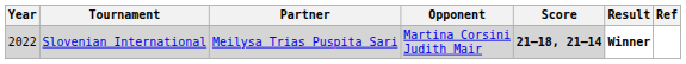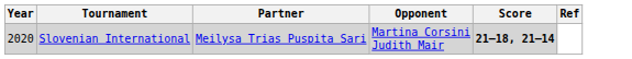- column: Result | Winner
Slovenian International | Year: 2022 -> 2020
